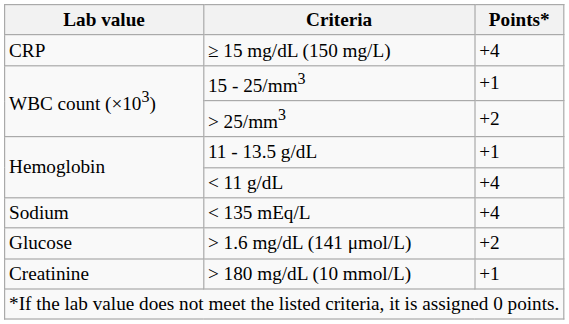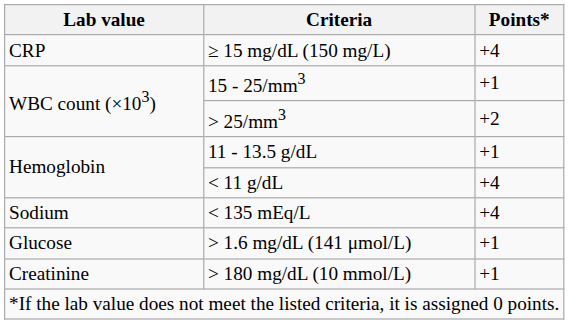> 1.6 mg/dL (141 μmol/L) | Points*: +2 -> +1
